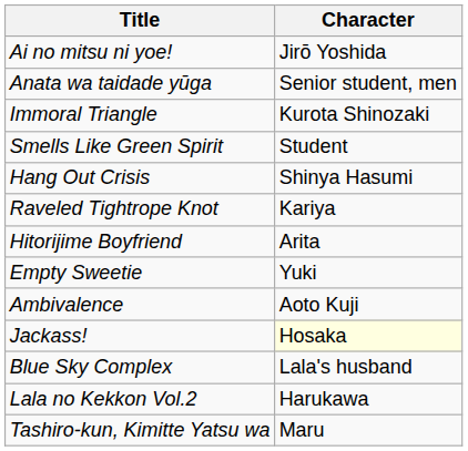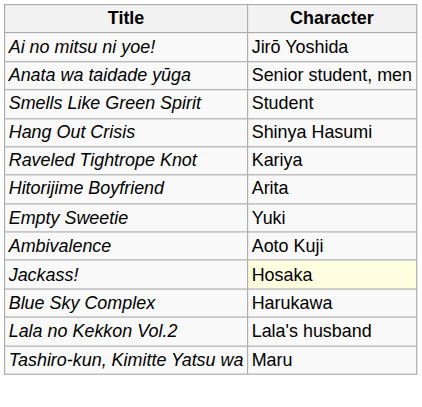- row: Immoral Triangle | Kurota Shinozaki
Blue Sky Complex | Character: Lala's husband -> Harukawa
Lala no Kekkon Vol.2 | Character: Harukawa -> Lala's husband
